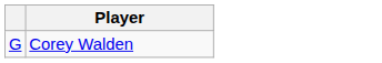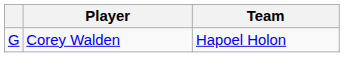+ column: Team | Hapoel Holon
